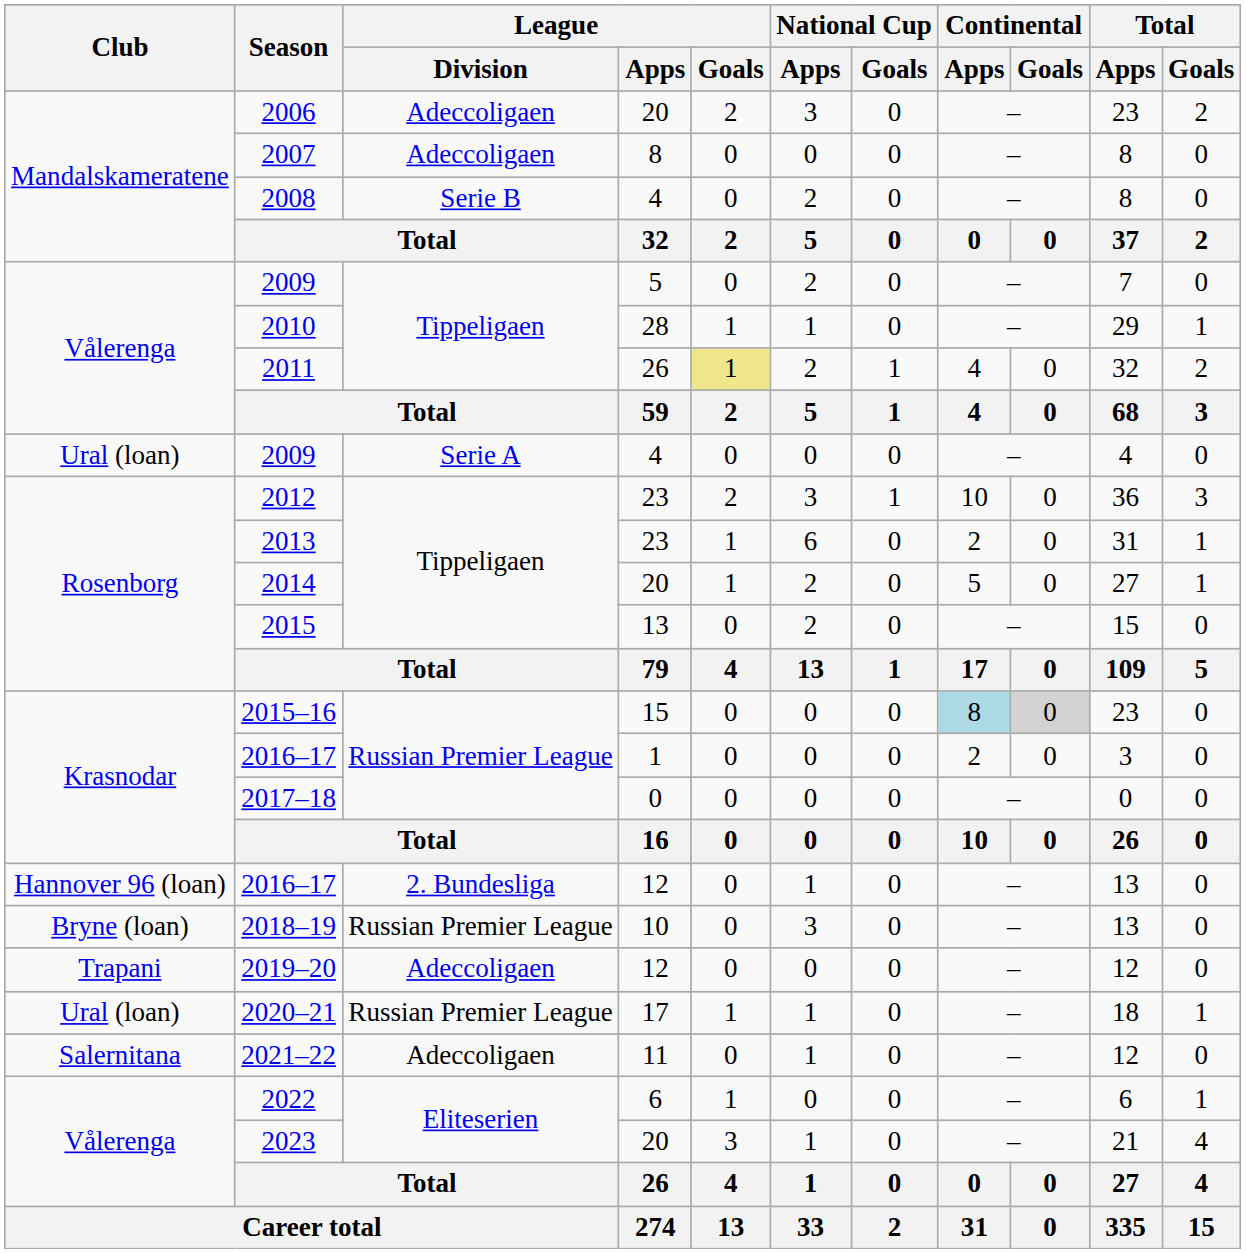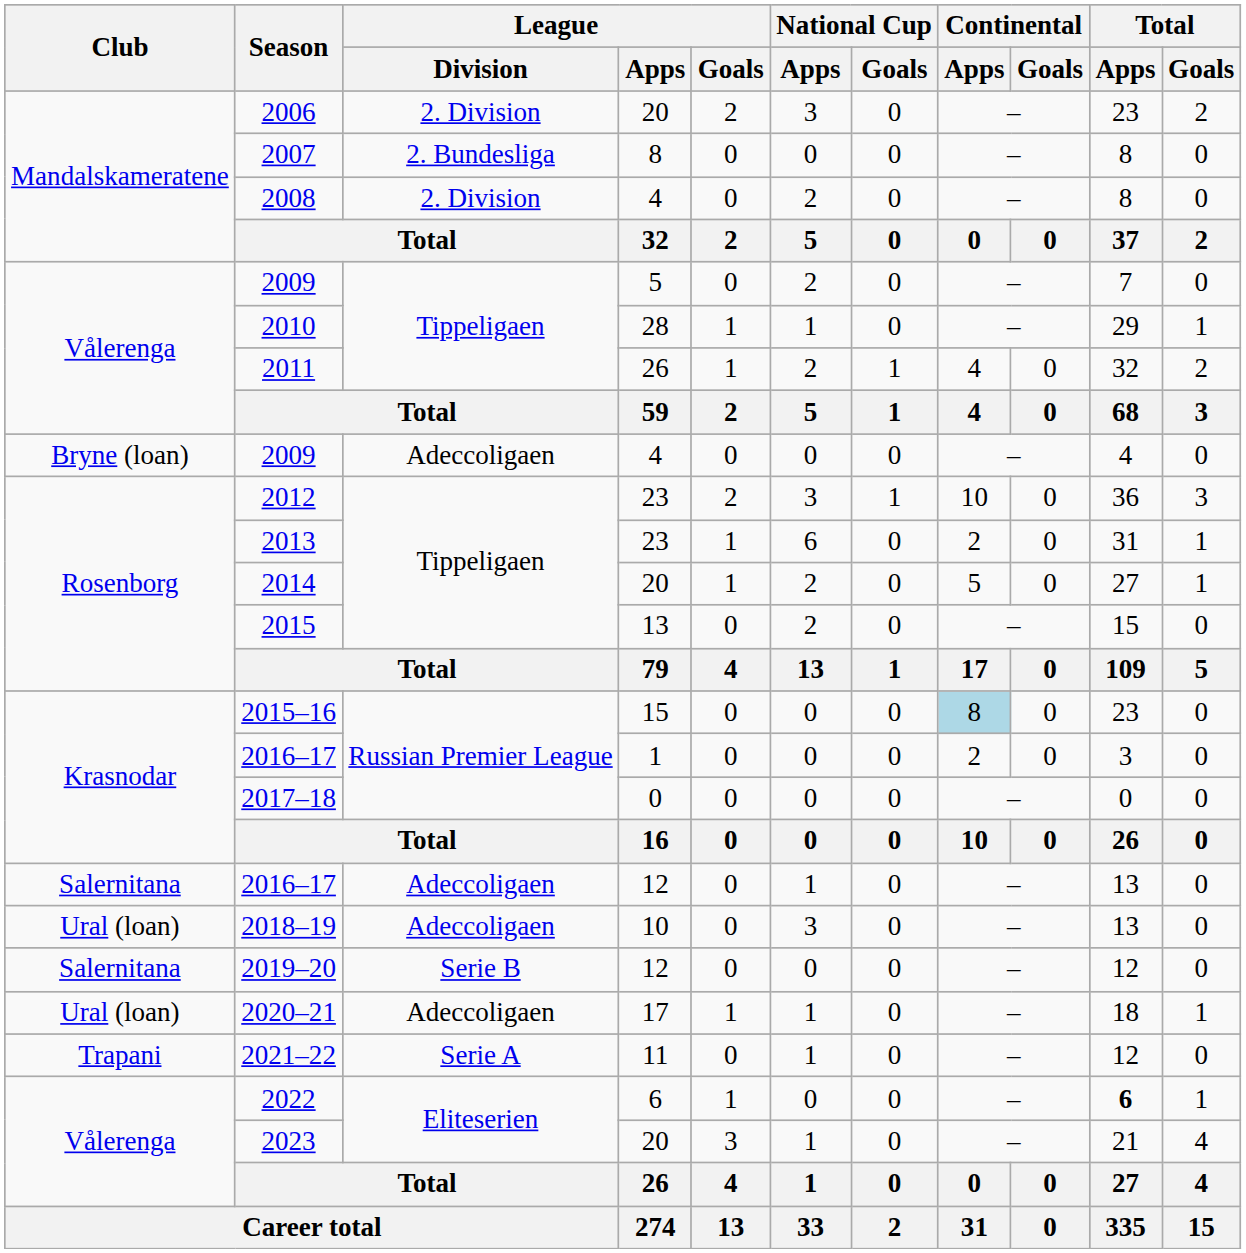2006 | League / Division: Adeccoligaen -> 2. Division
2007 | League / Division: Adeccoligaen -> 2. Bundesliga
2008 | League / Division: Serie B -> 2. Division
2011 | League / Goals: khaki background -> no background
2009 / 4 | Club: Ural (loan) -> Bryne (loan)
2009 / 4 | League / Division: Serie A -> Adeccoligaen
2015–16 | Continental / Goals: lightgrey background -> no background
2016–17 / 12 | Club: Hannover 96 (loan) -> Salernitana
2016–17 / 12 | League / Division: 2. Bundesliga -> Adeccoligaen
2018–19 | Club: Bryne (loan) -> Ural (loan)
2018–19 | League / Division: Russian Premier League -> Adeccoligaen
2019–20 | Club: Trapani -> Salernitana
2019–20 | League / Division: Adeccoligaen -> Serie B
2020–21 | League / Division: Russian Premier League -> Adeccoligaen
2021–22 | Club: Salernitana -> Trapani
2021–22 | League / Division: Adeccoligaen -> Serie A
2022 | Total / Apps: normal -> bold
